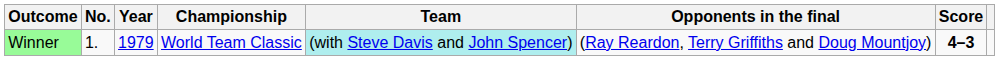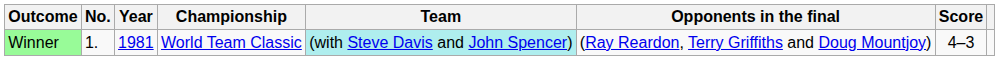Winner | Year: 1979 -> 1981
Winner | Score: bold -> normal
